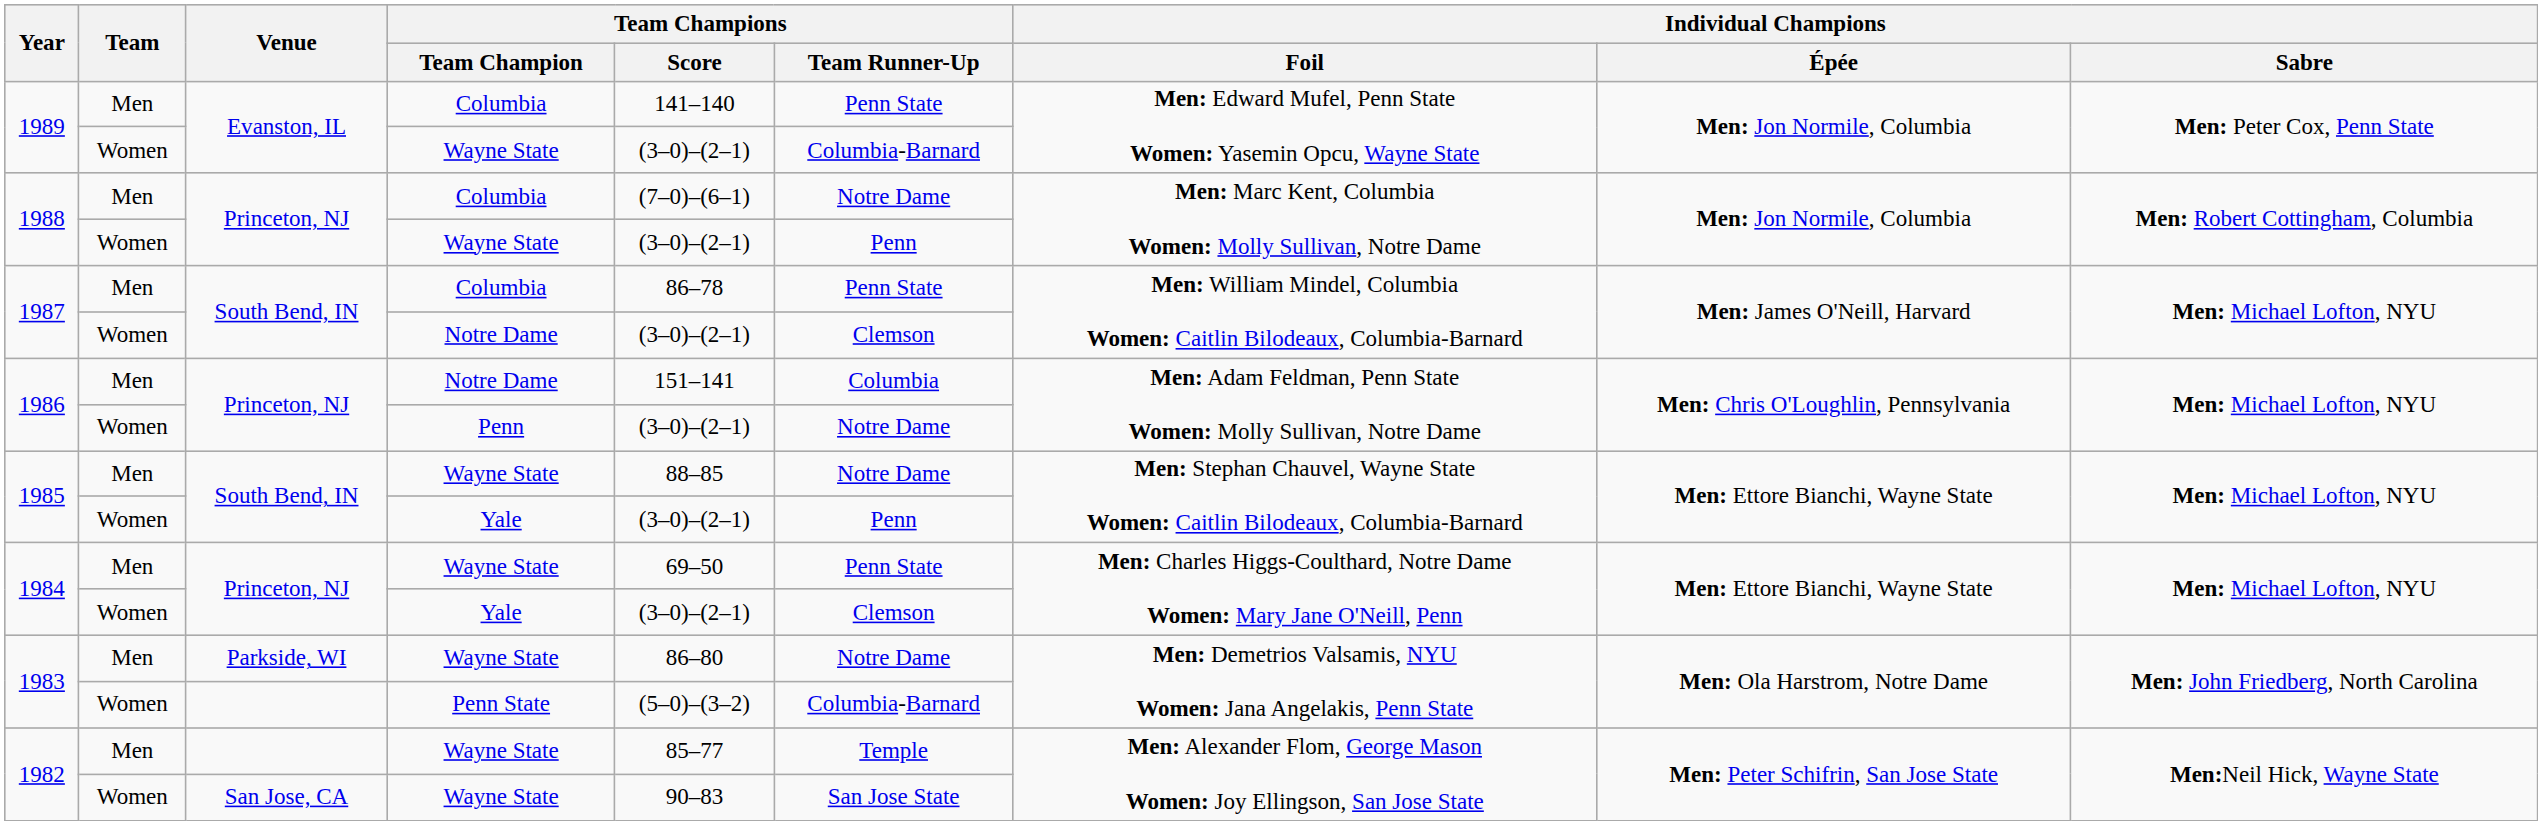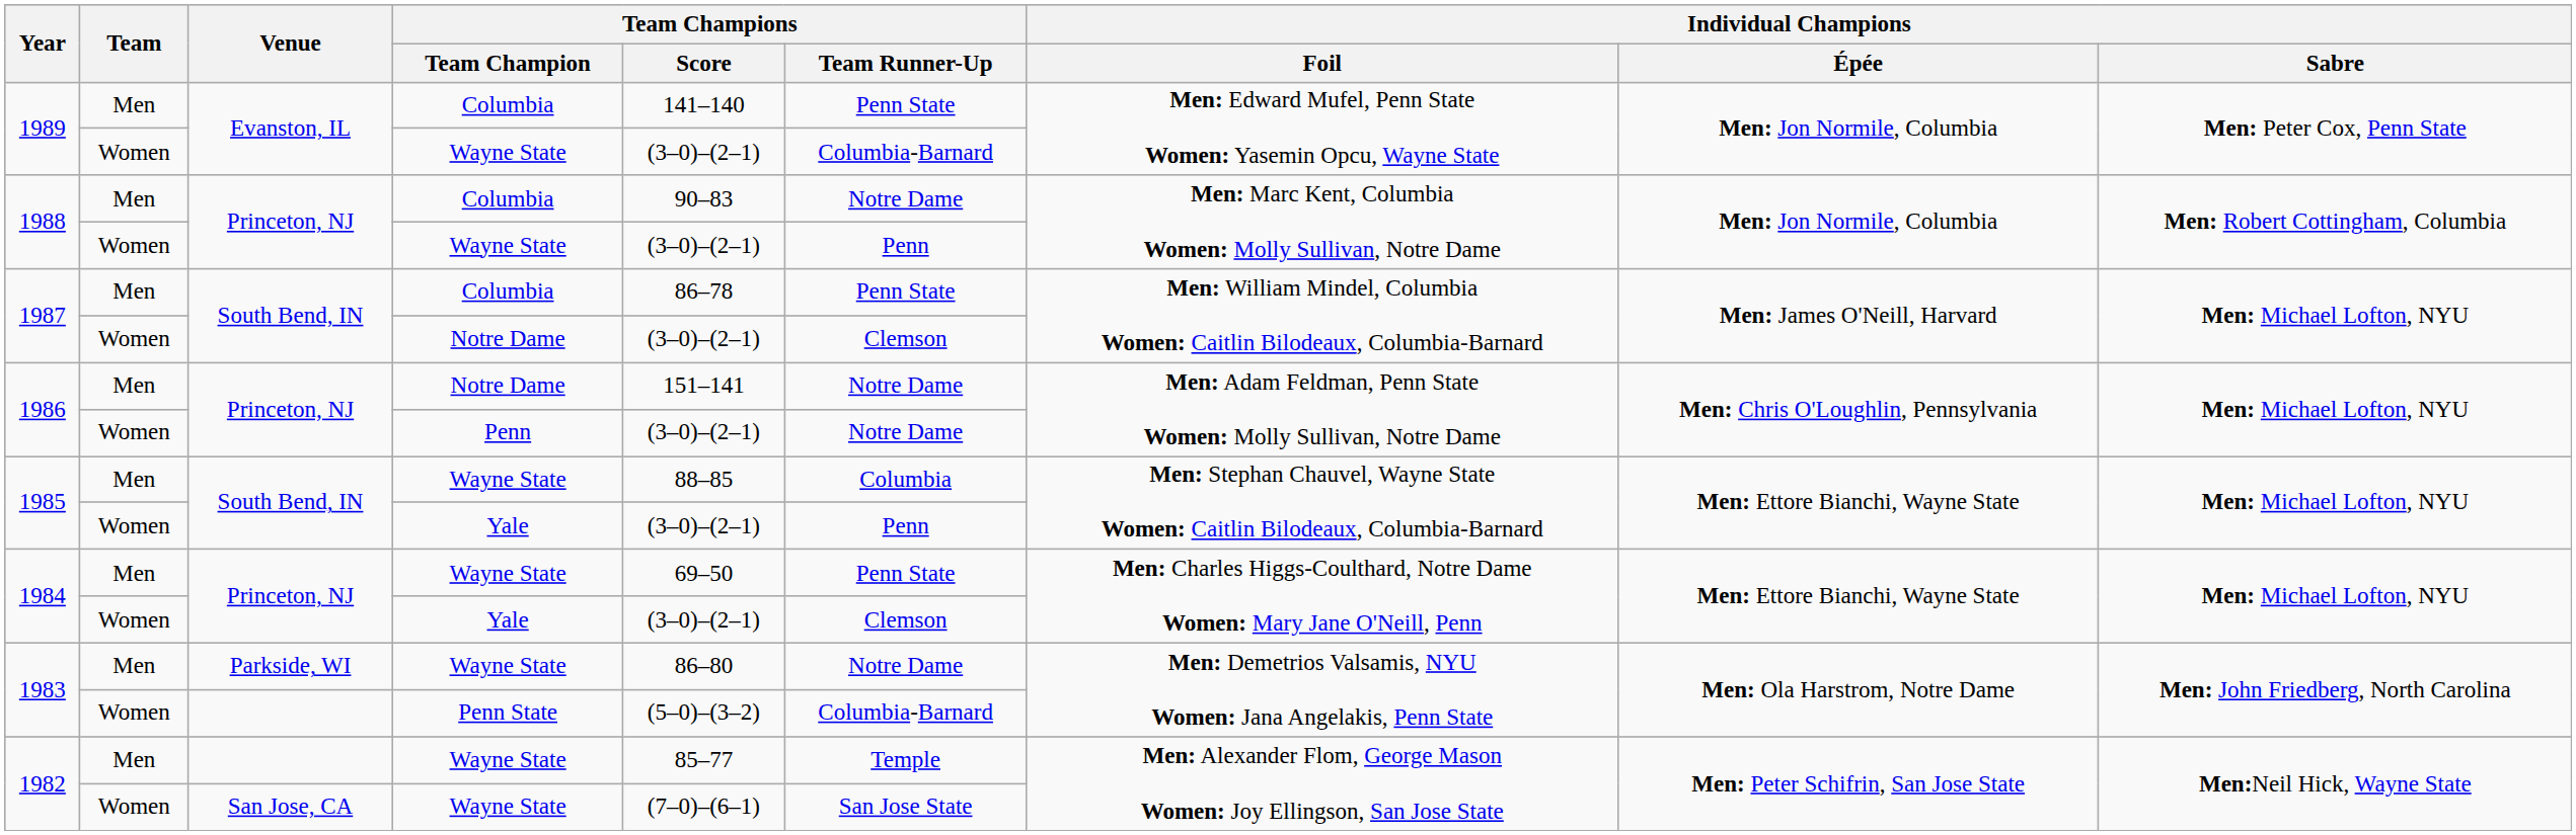1988 / Men | Team Champions / Score: (7–0)–(6–1) -> 90–83
1986 / Men | Team Champions / Team Runner-Up: Columbia -> Notre Dame
1985 / Men | Team Champions / Team Runner-Up: Notre Dame -> Columbia
1982 / Women | Team Champions / Score: 90–83 -> (7–0)–(6–1)
